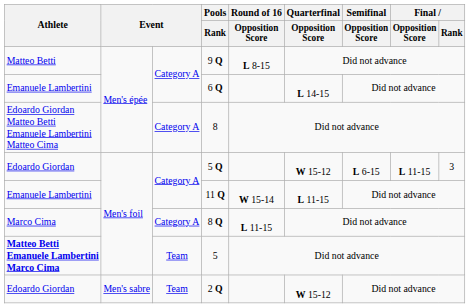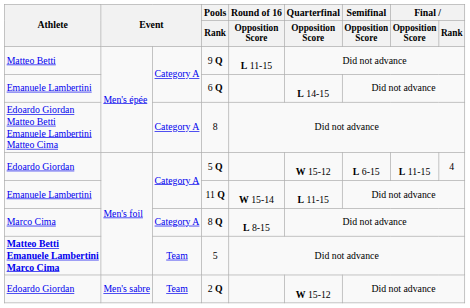9 Q | Round of 16 / Opposition Score: L 8-15 -> L 11-15
5 Q | Final / Rank: 3 -> 4
8 Q | Round of 16 / Opposition Score: L 11-15 -> L 8-15
